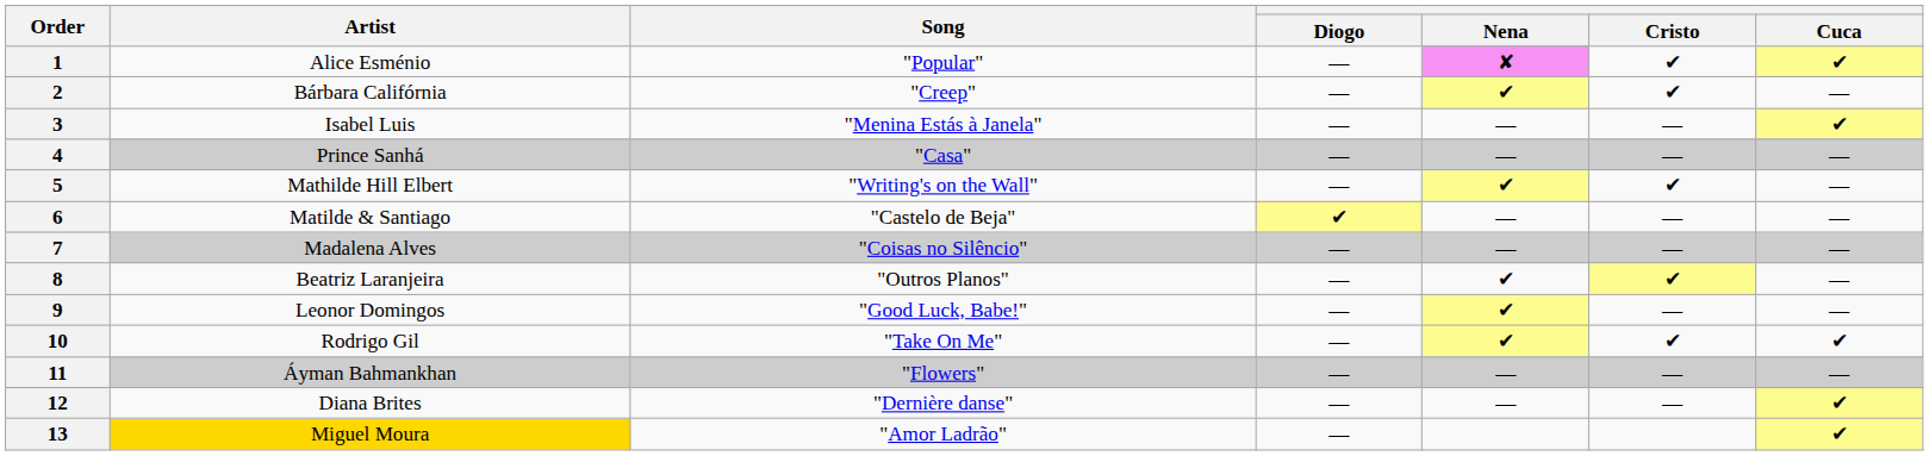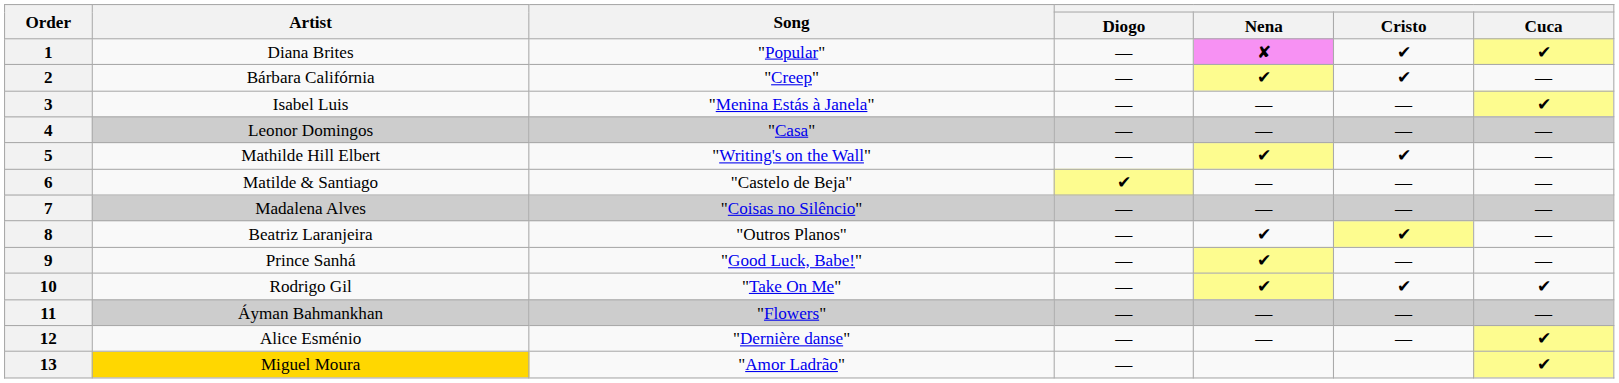1 | Artist: Alice Esménio -> Diana Brites
4 | Artist: Prince Sanhá -> Leonor Domingos
9 | Artist: Leonor Domingos -> Prince Sanhá
12 | Artist: Diana Brites -> Alice Esménio
